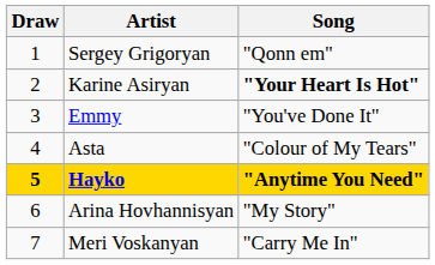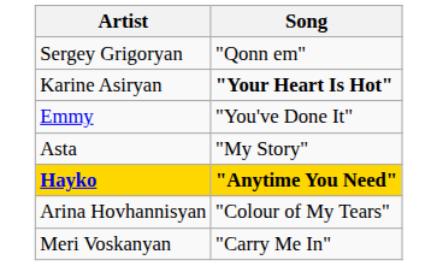- column: Draw | 1 | 2 | 3 | 4 | 5 | 6 | 7
Asta | Song: "Colour of My Tears" -> "My Story"
Arina Hovhannisyan | Song: "My Story" -> "Colour of My Tears"
